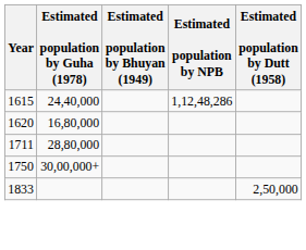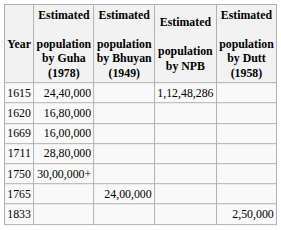+ row: 1669 | 16,00,000
+ row: 1765 | 24,00,000
